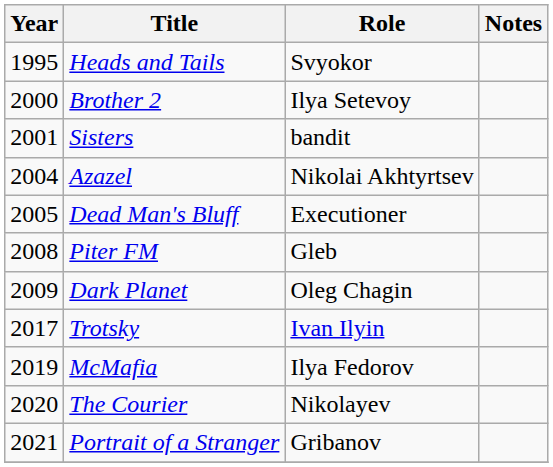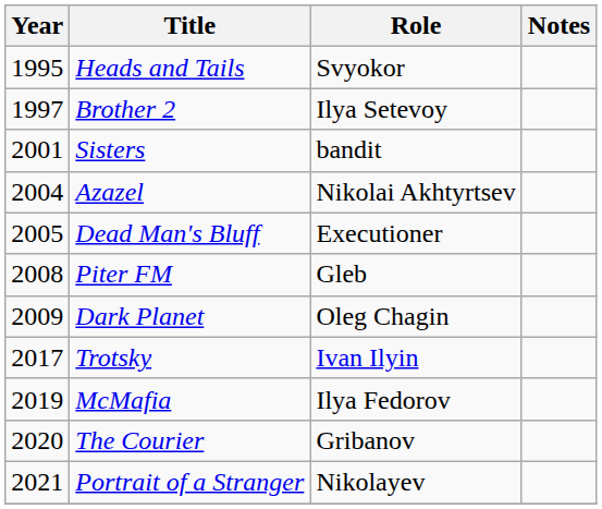Brother 2 | Year: 2000 -> 1997
The Courier | Role: Nikolayev -> Gribanov
Portrait of a Stranger | Role: Gribanov -> Nikolayev
